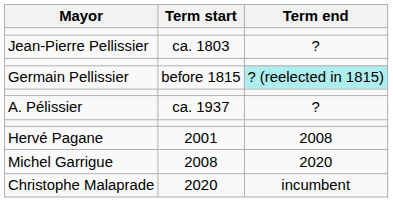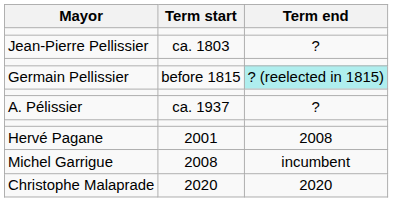Michel Garrigue | Term end: 2020 -> incumbent
Christophe Malaprade | Term end: incumbent -> 2020
